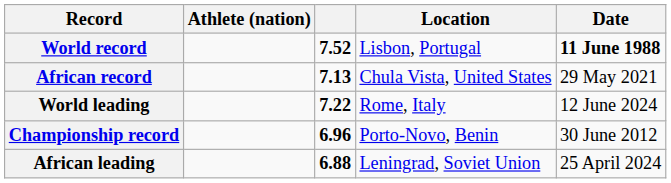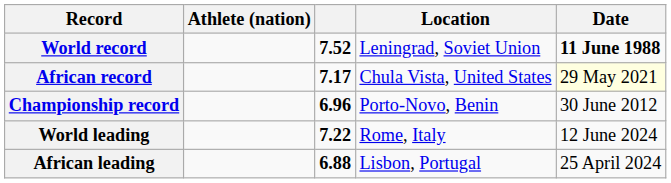World record | Location: Lisbon, Portugal -> Leningrad, Soviet Union
African record | column 3: 7.13 -> 7.17
African record | Date: no background -> lightyellow background
rows swapped: Championship record <-> World leading
African leading | Location: Leningrad, Soviet Union -> Lisbon, Portugal
